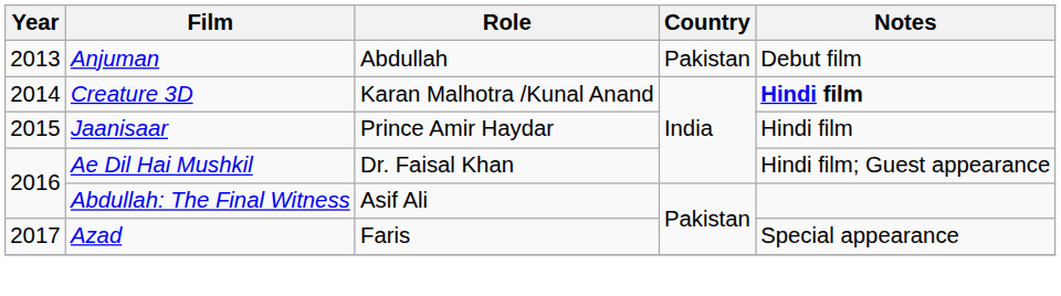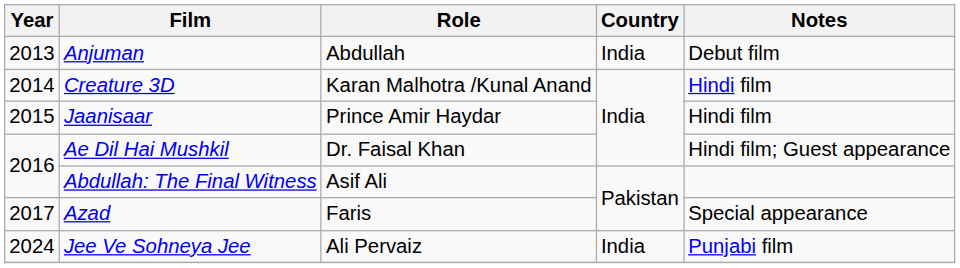Anjuman | Country: Pakistan -> India
Creature 3D | Notes: bold -> normal
+ row: 2024 | Jee Ve Sohneya Jee | Ali Pervaiz | India | Punjabi film
